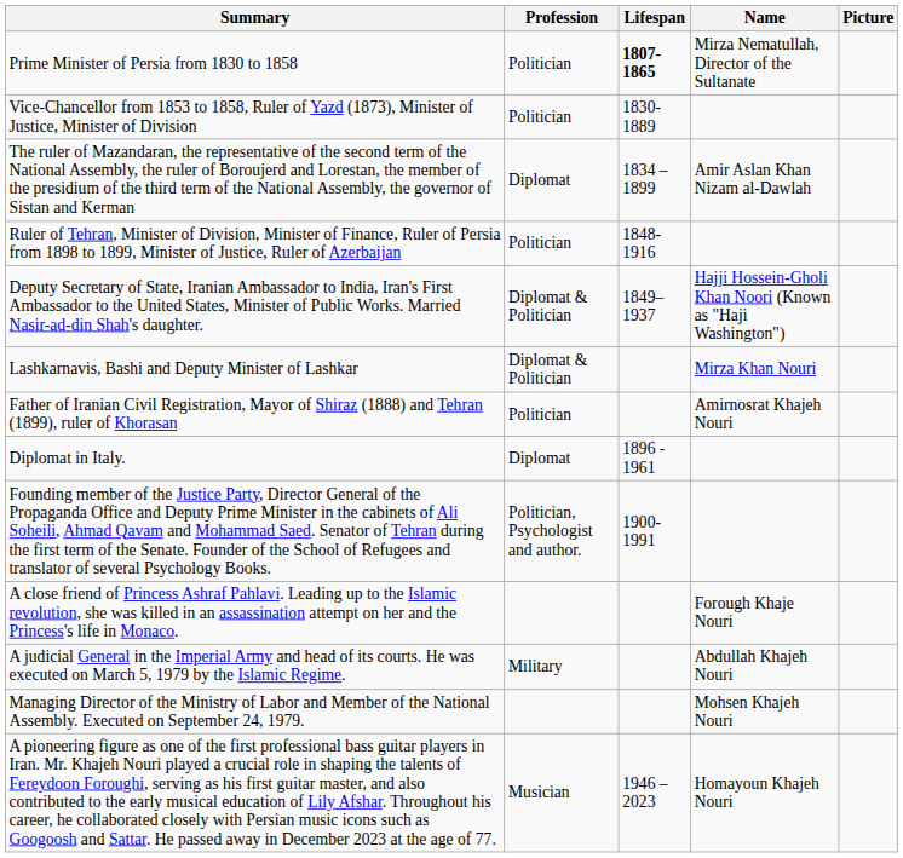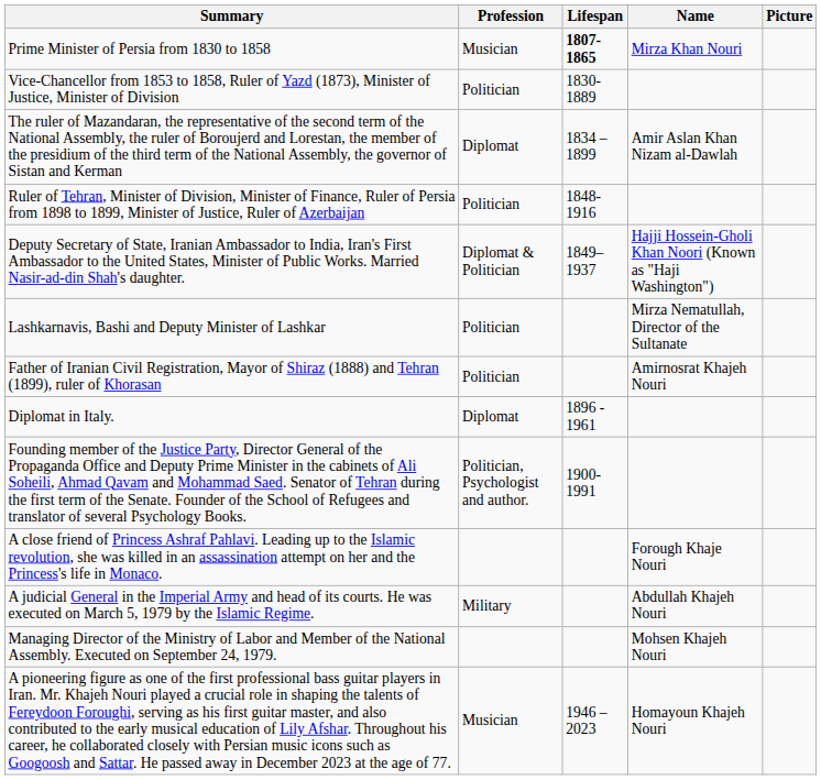Prime Minister of Persia from 1830 to 1858 | Profession: Politician -> Musician
Prime Minister of Persia from 1830 to 1858 | Name: Mirza Nematullah, Director of the Sultanate -> Mirza Khan Nouri
Lashkarnavis, Bashi and Deputy Minister of Lashkar | Profession: Diplomat & Politician -> Politician
Lashkarnavis, Bashi and Deputy Minister of Lashkar | Name: Mirza Khan Nouri -> Mirza Nematullah, Director of the Sultanate
